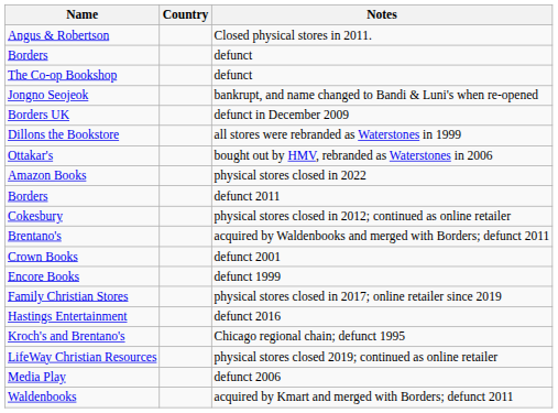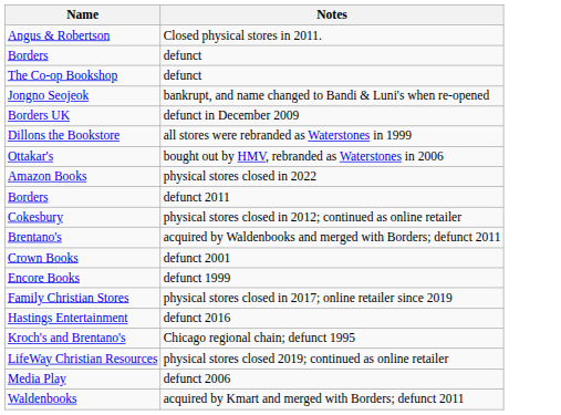- column: Country
